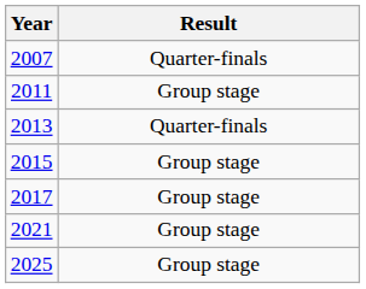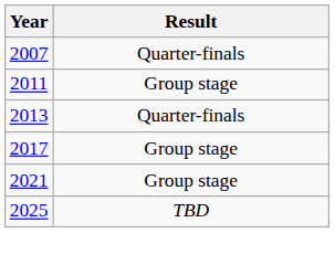- row: 2015 | Group stage
2025 | Result: Group stage -> TBD
